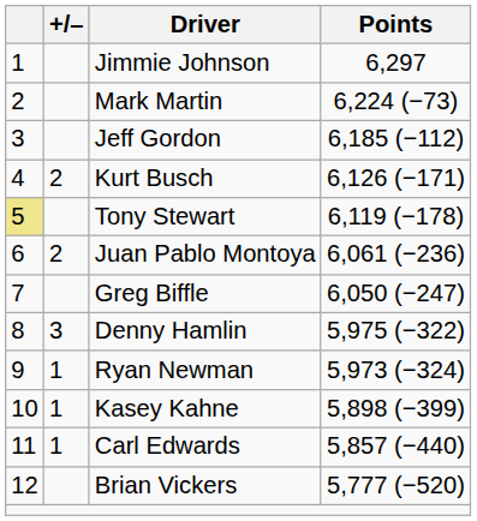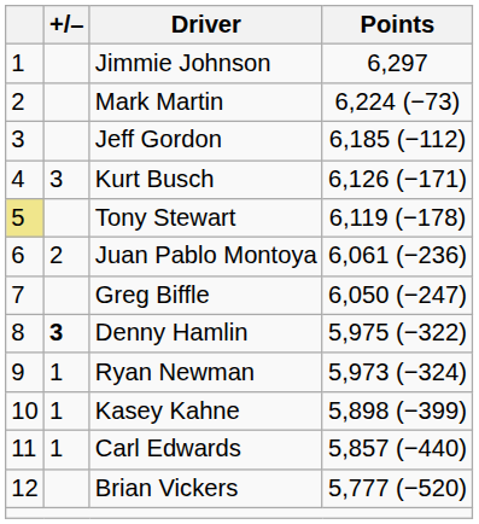Kurt Busch | +/–: 2 -> 3
Denny Hamlin | +/–: normal -> bold
